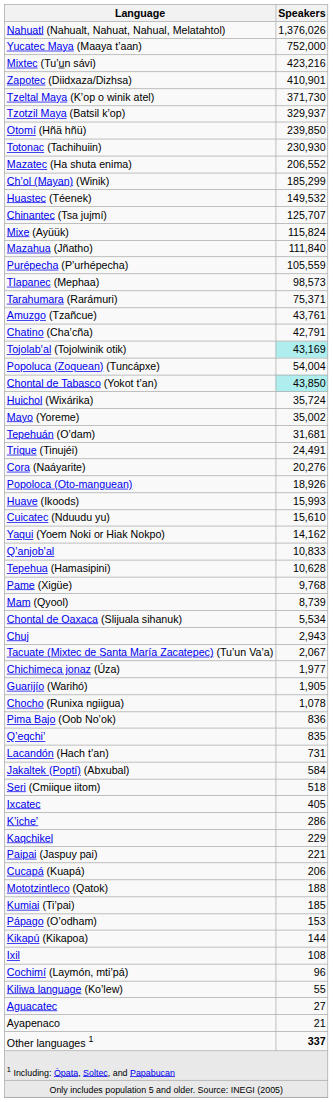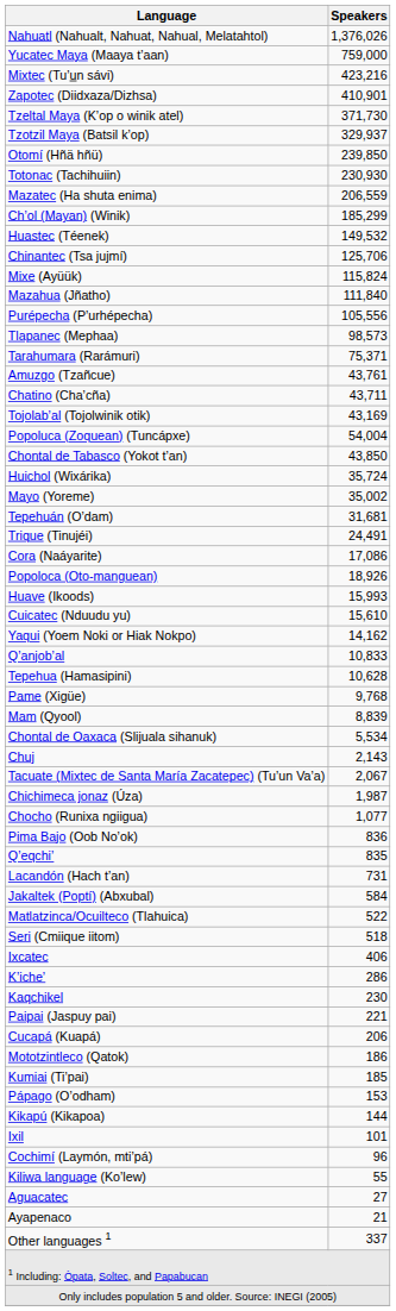Yucatec Maya (Maaya tʼaan) | Speakers: 752,000 -> 759,000
Mazatec (Ha shuta enima) | Speakers: 206,552 -> 206,559
Chinantec (Tsa jujmí) | Speakers: 125,707 -> 125,706
Purépecha (Pʼurhépecha) | Speakers: 105,559 -> 105,556
Chatino (Chaʼcña) | Speakers: 42,791 -> 43,711
Tojolabʼal (Tojolwinik otik) | Speakers: paleturquoise background -> no background
Chontal de Tabasco (Yokot tʼan) | Speakers: paleturquoise background -> no background
Cora (Naáyarite) | Speakers: 20,276 -> 17,086
Mam (Qyool) | Speakers: 8,739 -> 8,839
Chuj | Speakers: 2,943 -> 2,143
Chichimeca jonaz (Úza) | Speakers: 1,977 -> 1,987
- row: Guarijío (Warihó) | 1,905
Chocho (Runixa ngiigua) | Speakers: 1,078 -> 1,077
+ row: Matlatzinca/Ocuilteco (Tlahuica) | 522
Ixcatec | Speakers: 405 -> 406
Kaqchikel | Speakers: 229 -> 230
Mototzintleco (Qatok) | Speakers: 188 -> 186
Ixil | Speakers: 108 -> 101
Other languages 1 | Speakers: bold -> normal
